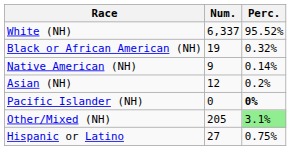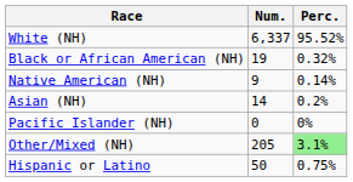Asian (NH) | Num.: 12 -> 14
Pacific Islander (NH) | Perc.: bold -> normal
Hispanic or Latino | Num.: 27 -> 50
